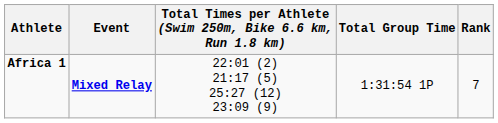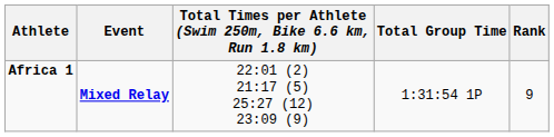Africa 1 | Rank: 7 -> 9
